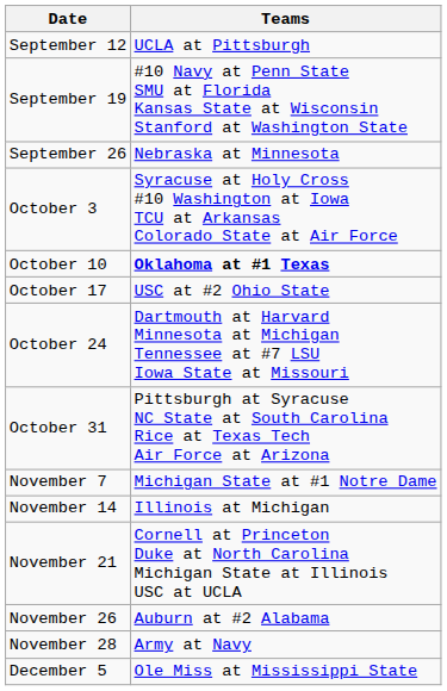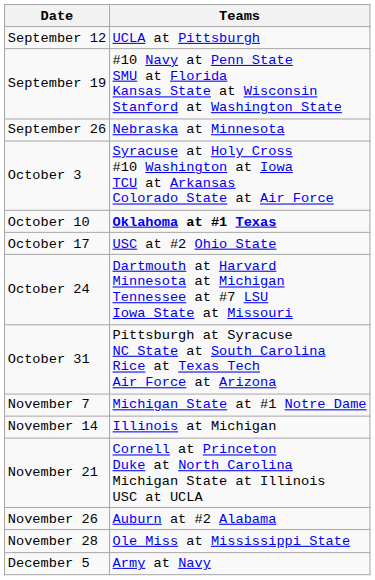November 28 | Teams: Army at Navy -> Ole Miss at Mississippi State
December 5 | Teams: Ole Miss at Mississippi State -> Army at Navy
